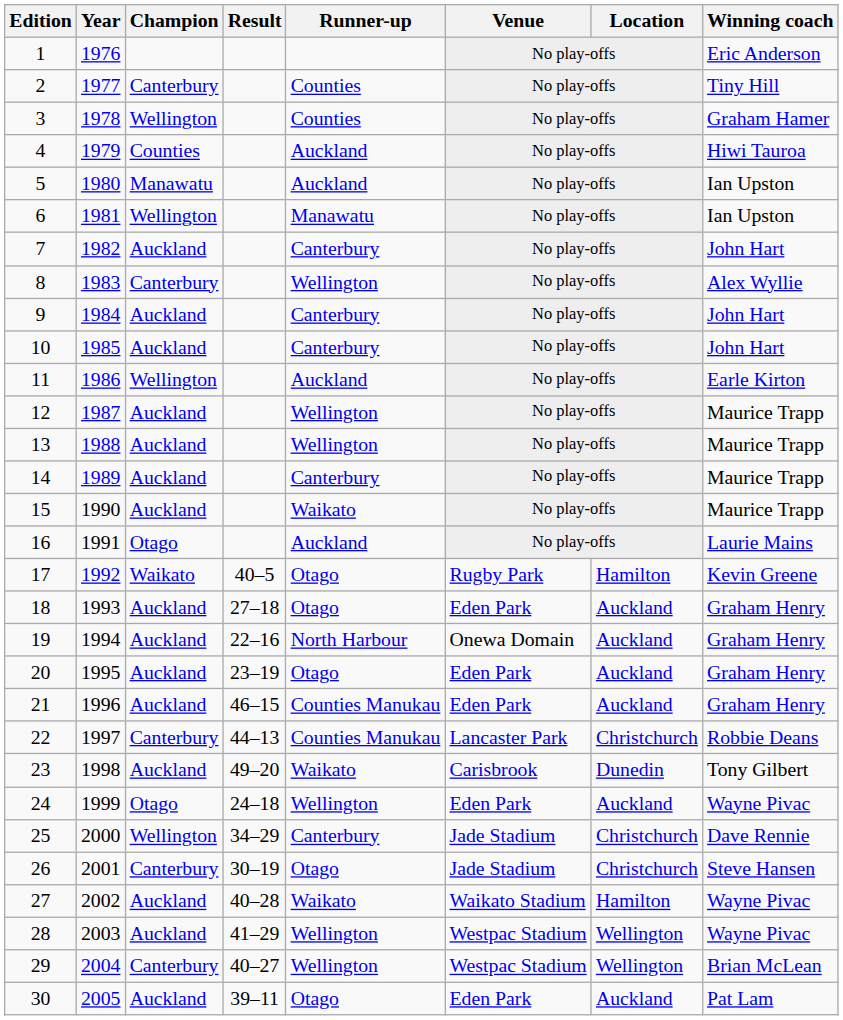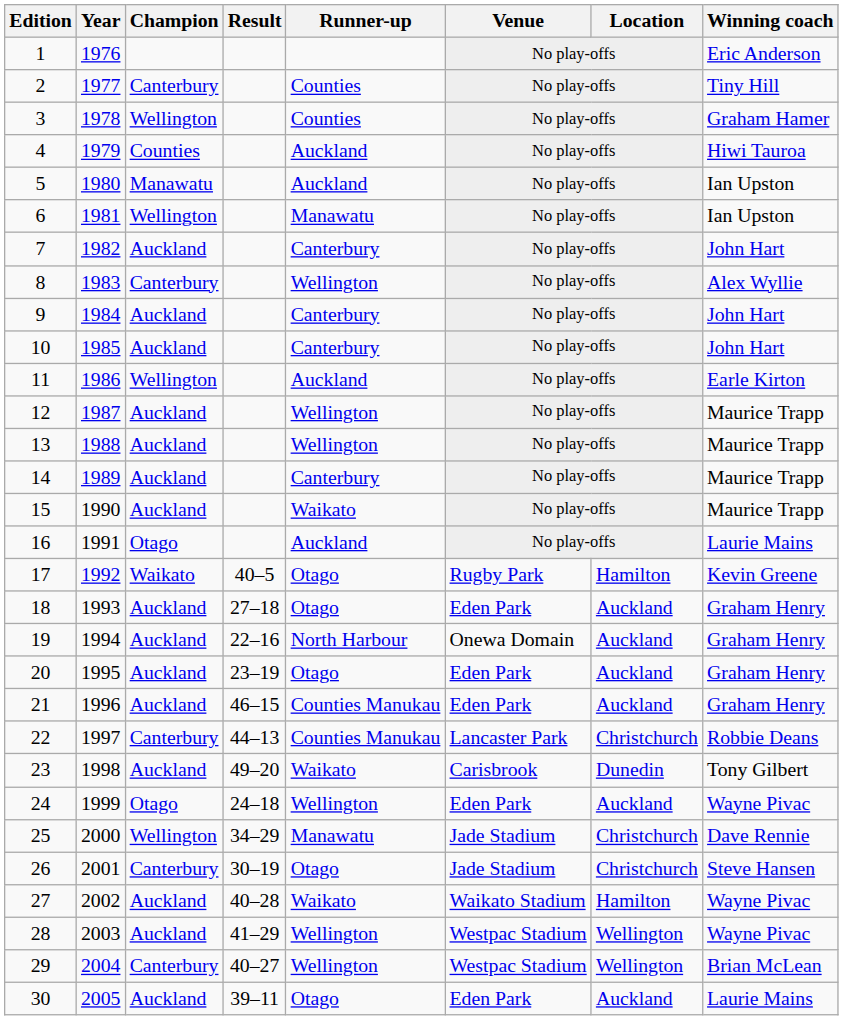25 | Runner-up: Canterbury -> Manawatu
30 | Winning coach: Pat Lam -> Laurie Mains
